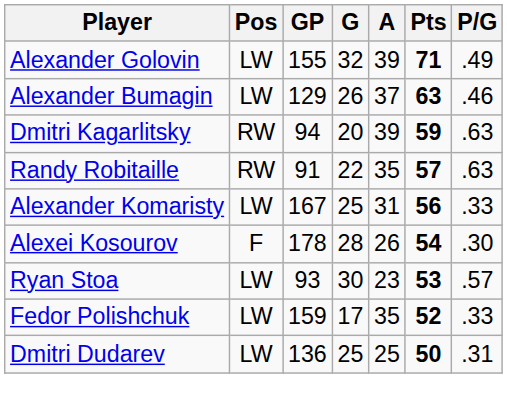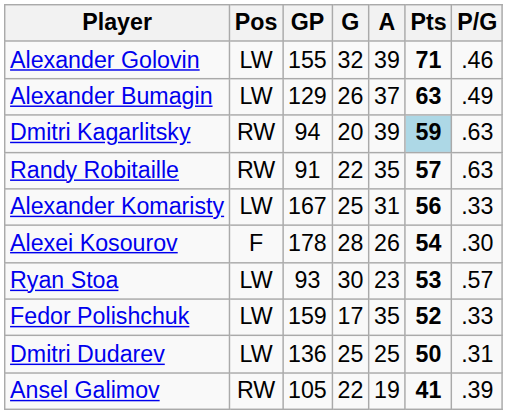Alexander Golovin | P/G: .49 -> .46
Alexander Bumagin | P/G: .46 -> .49
Dmitri Kagarlitsky | Pts: no background -> lightblue background
+ row: Ansel Galimov | RW | 105 | 22 | 19 | 41 | .39
